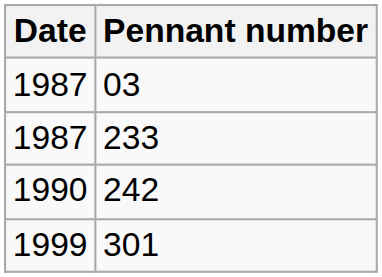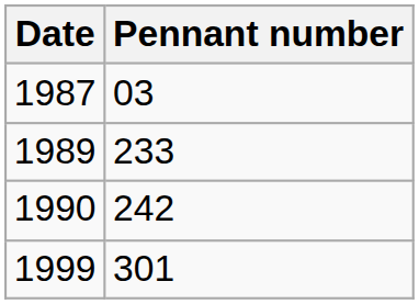233 | Date: 1987 -> 1989
